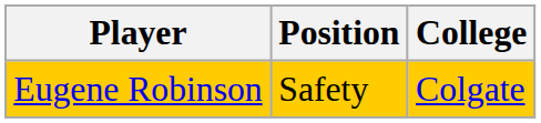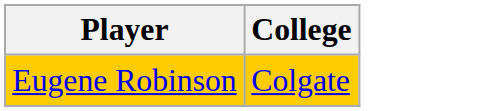- column: Position | Safety
